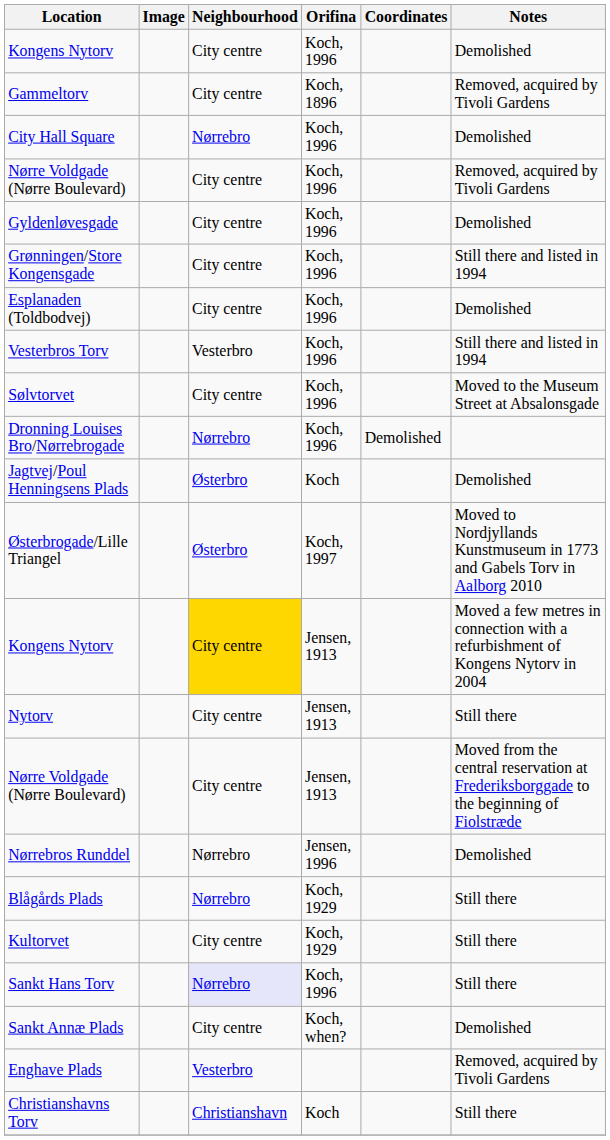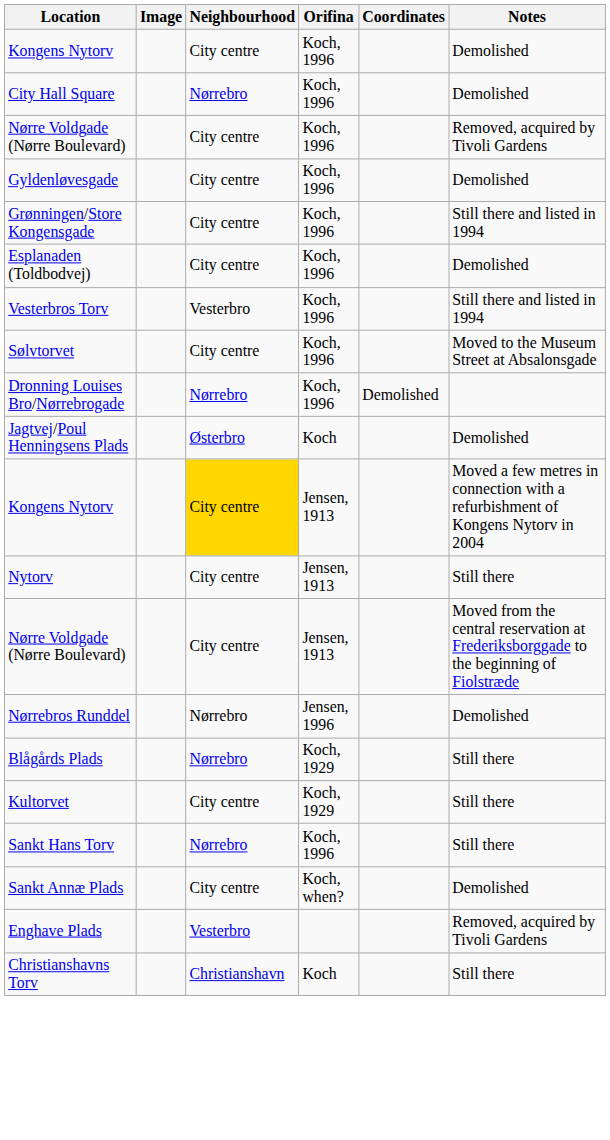- row: Gammeltorv | City centre | Koch, 1896 | Removed, acquired by Tivoli Gardens
- row: Østerbrogade/Lille Triangel | Østerbro | Koch, 1997 | Moved to Nordjyllands Kunstmuseum in 1773 and Gabels Torv in Aalborg 2010
Sankt Hans Torv | Neighbourhood: lavender background -> no background
